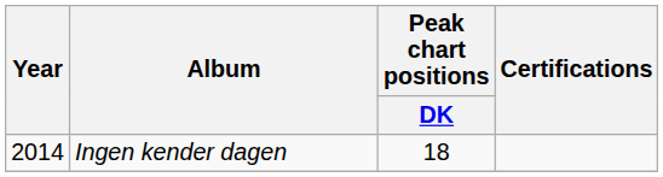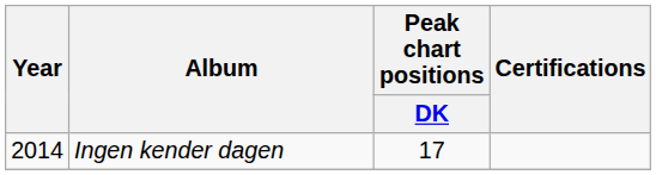Ingen kender dagen | Peak chart positions / DK: 18 -> 17
